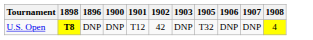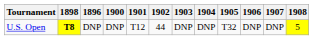+ column: 1904 | DNP
U.S. Open | 1902: 42 -> 44
U.S. Open | 1908: 4 -> 5
